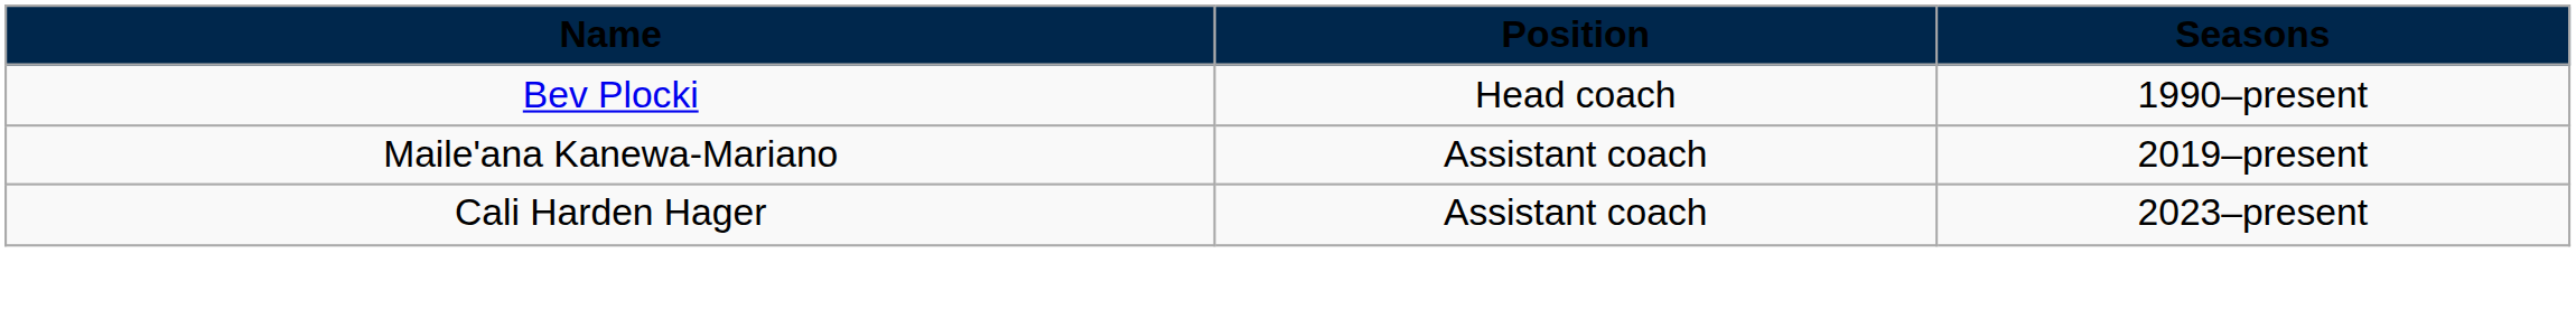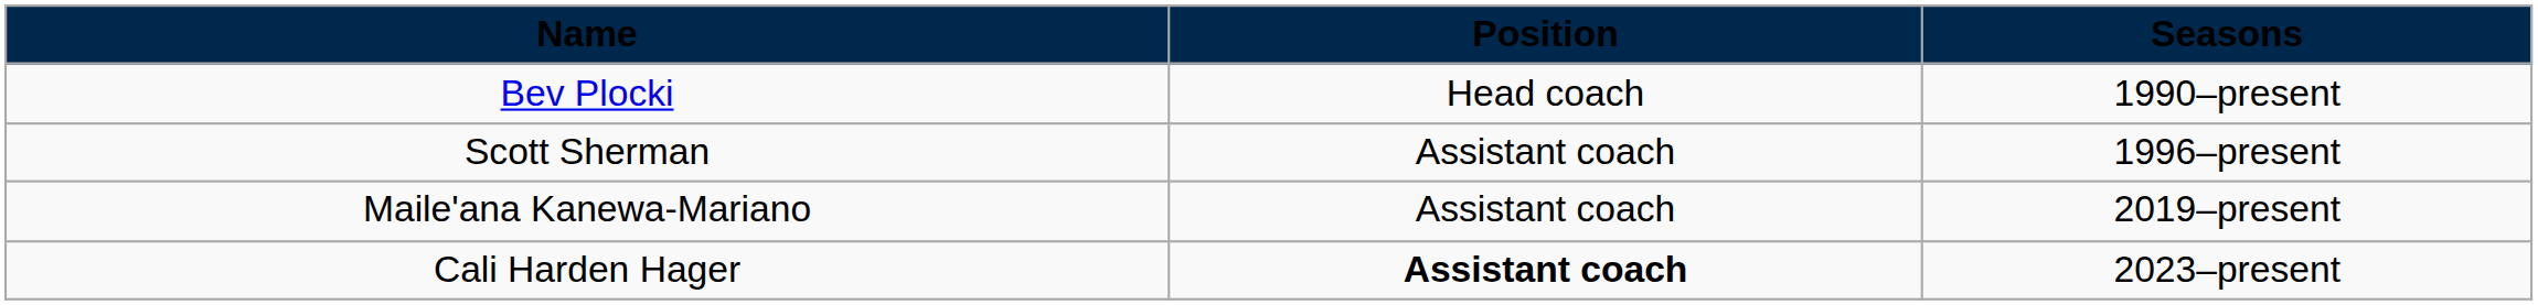+ row: Scott Sherman | Assistant coach | 1996–present
Cali Harden Hager | Position: normal -> bold
